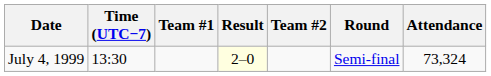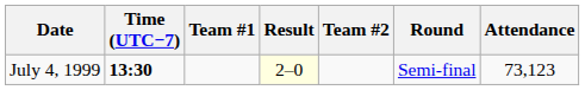July 4, 1999 | Time (UTC−7): normal -> bold
July 4, 1999 | Attendance: 73,324 -> 73,123
